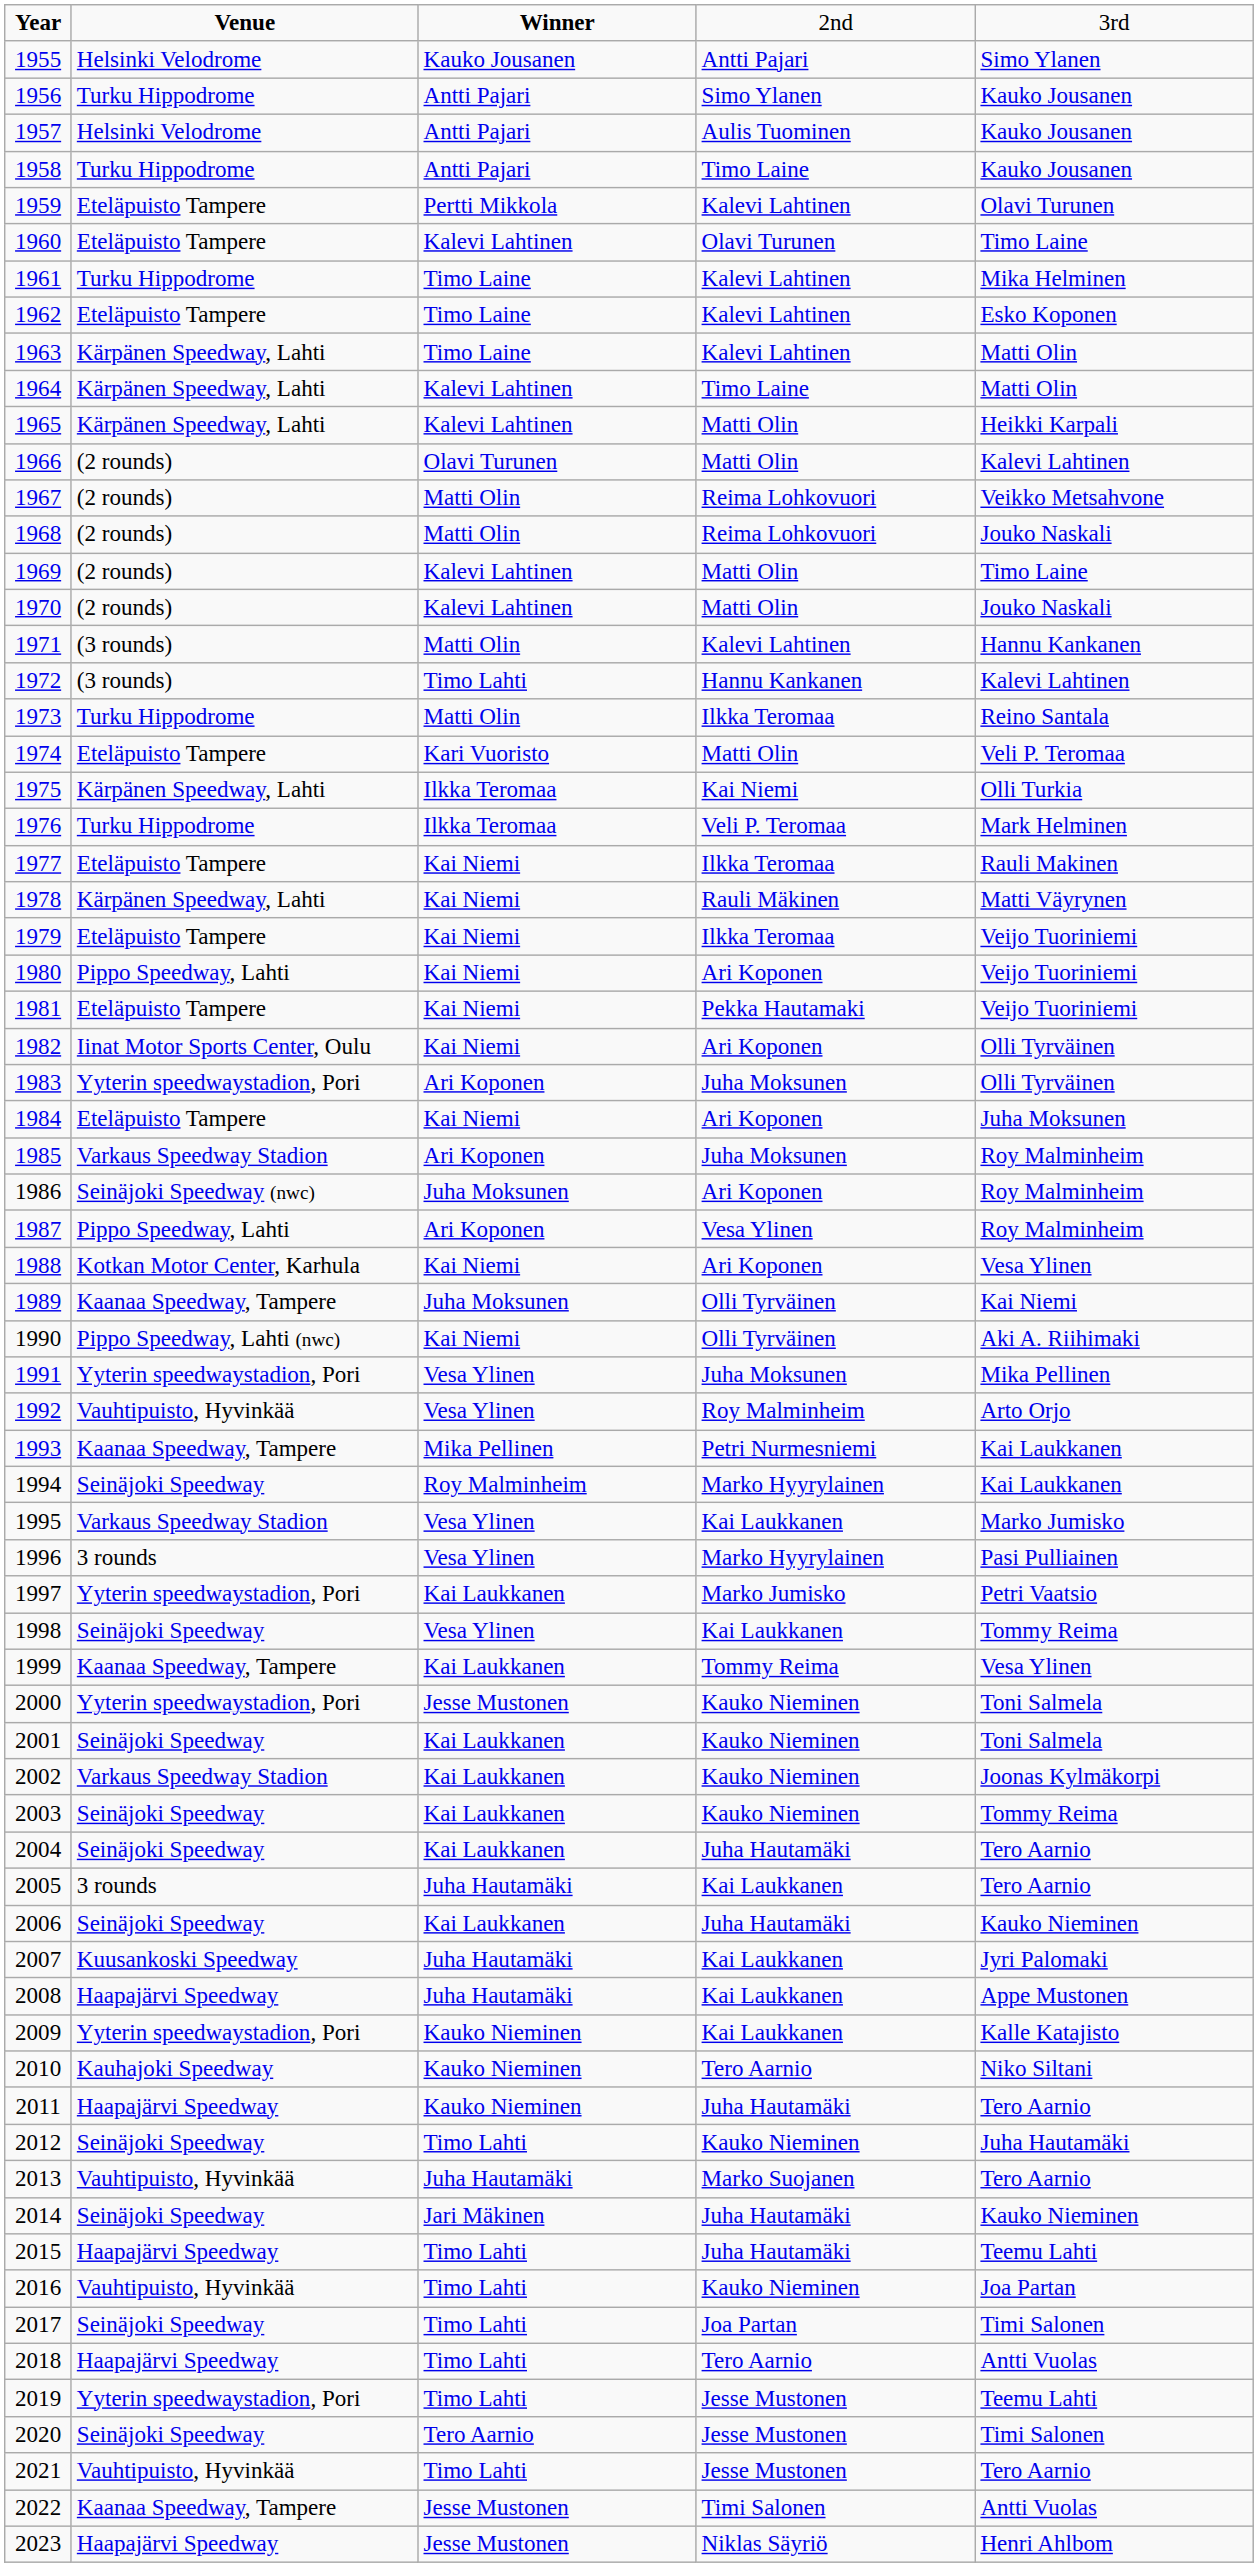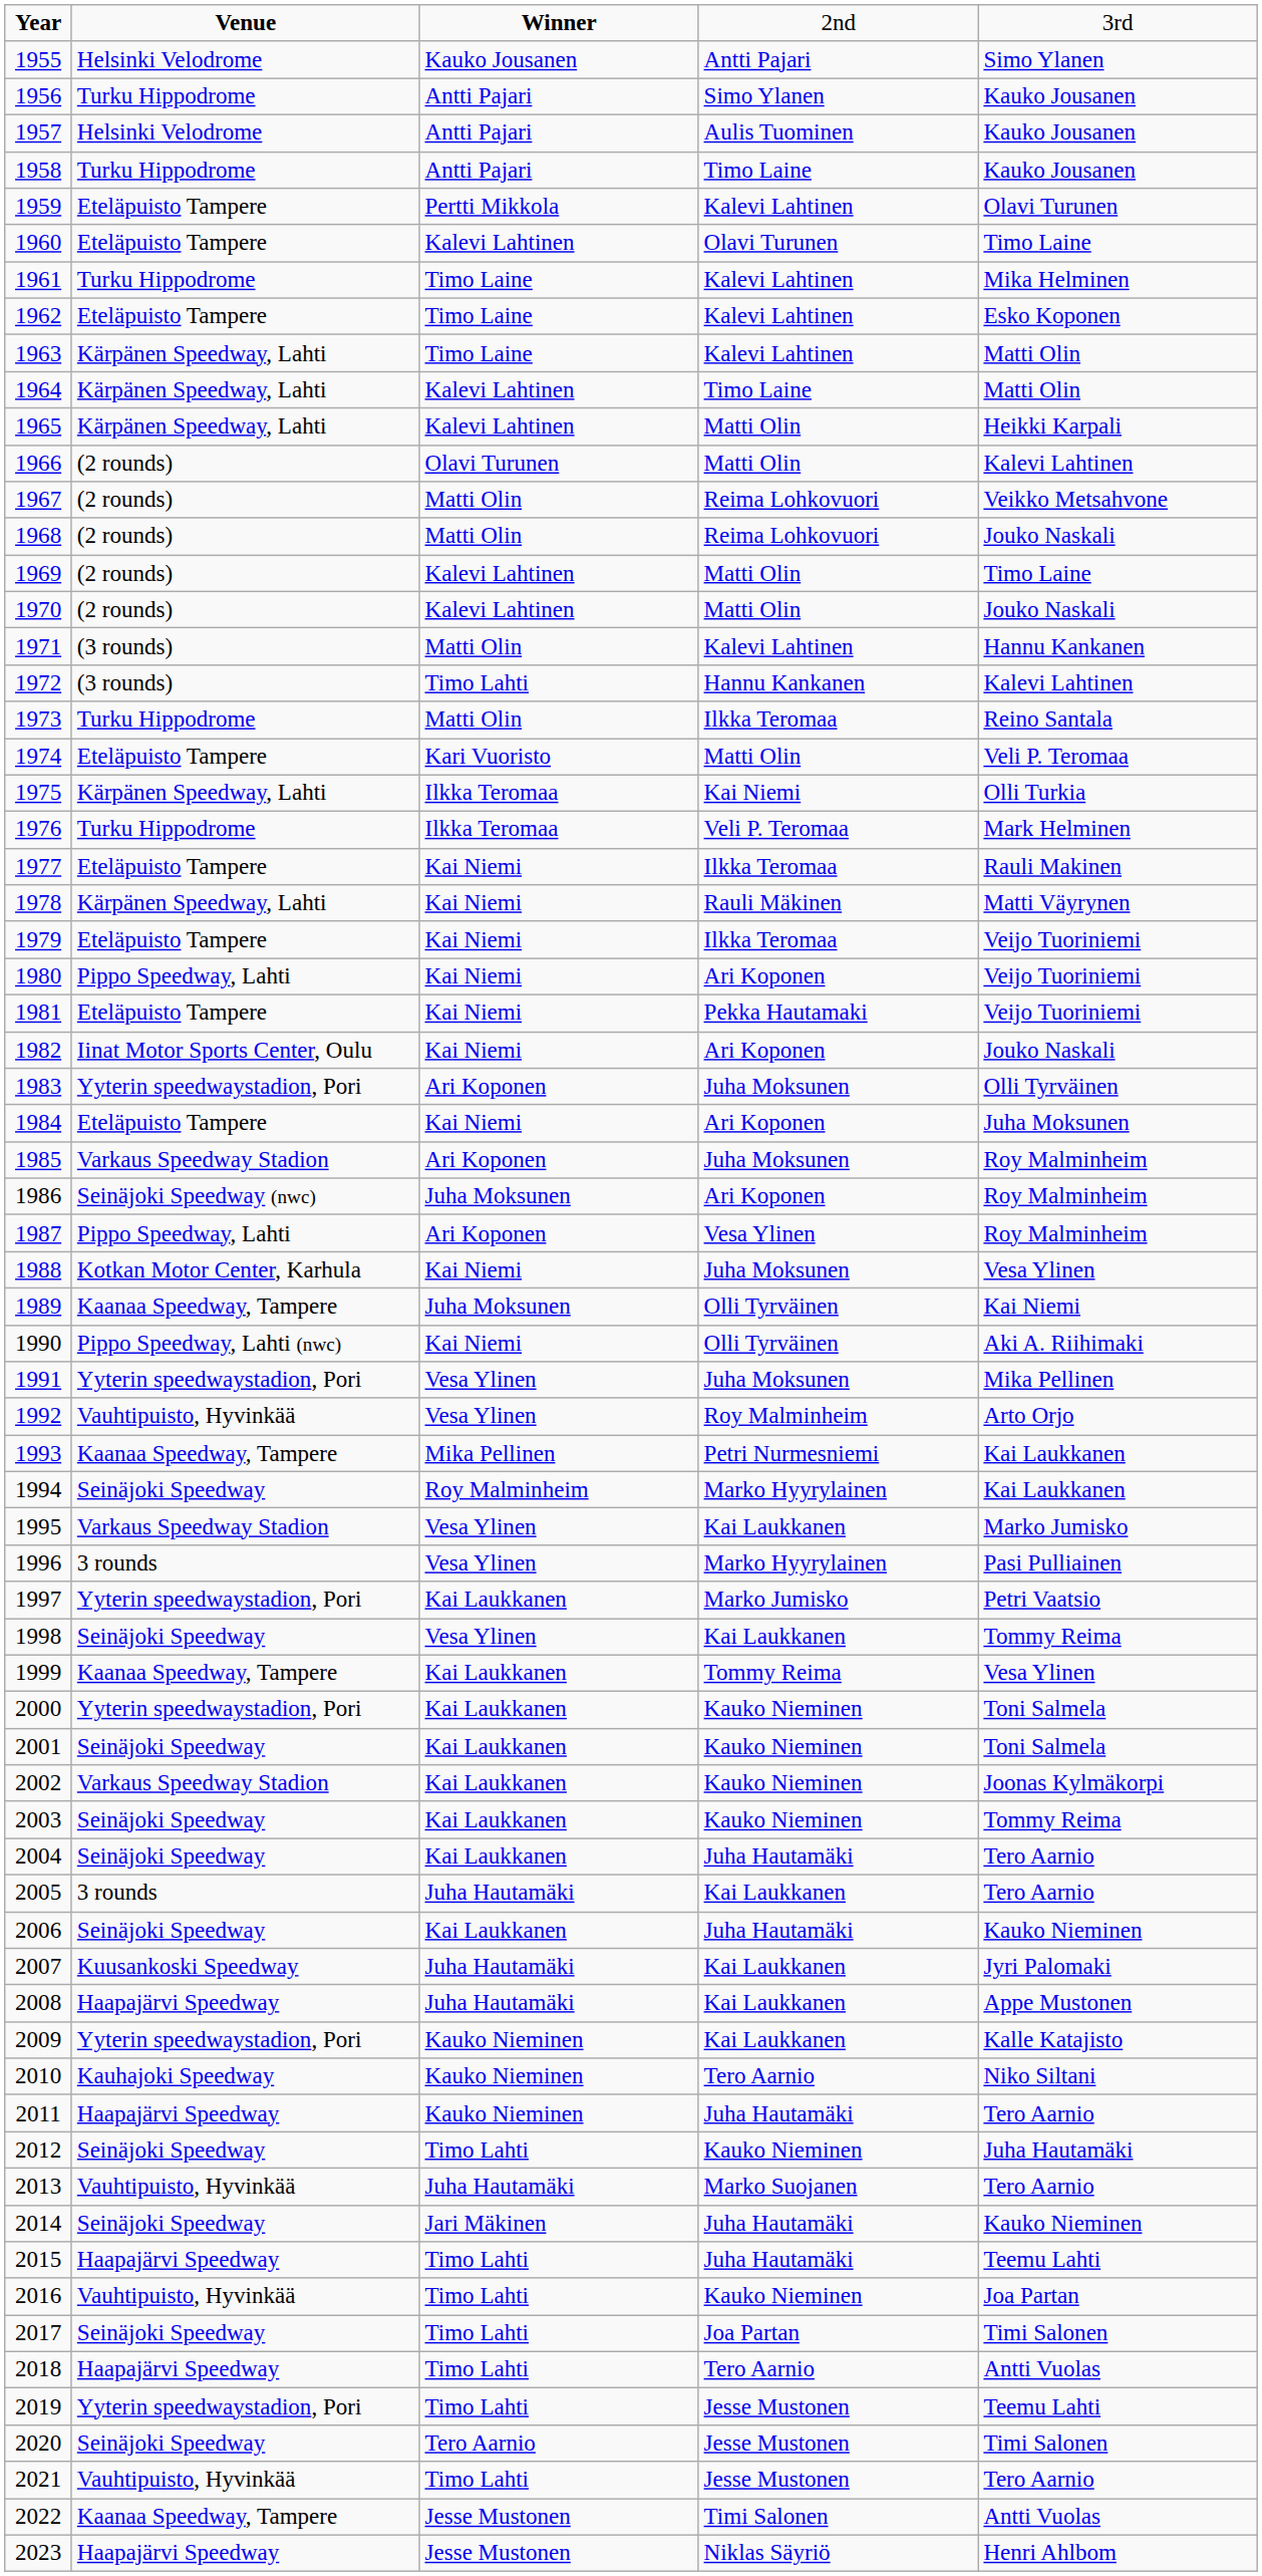1982 | column 5: Olli Tyrväinen -> Jouko Naskali
1988 | column 4: Ari Koponen -> Juha Moksunen
2000 | column 3: Jesse Mustonen -> Kai Laukkanen
